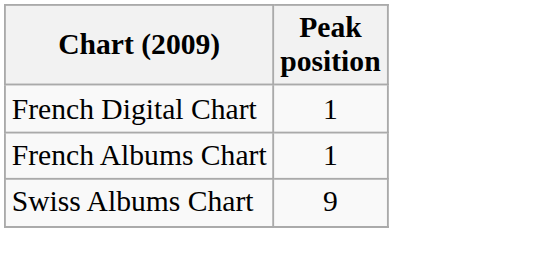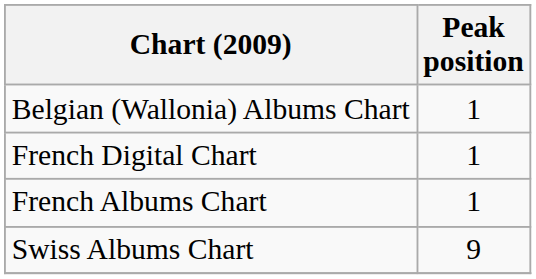+ row: Belgian (Wallonia) Albums Chart | 1
